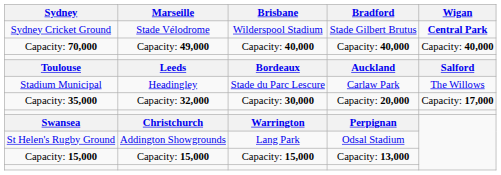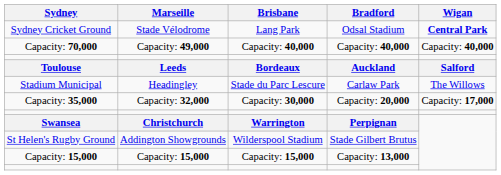Sydney Cricket Ground | Brisbane: Wilderspool Stadium -> Lang Park
Sydney Cricket Ground | Bradford: Stade Gilbert Brutus -> Odsal Stadium
St Helen's Rugby Ground | Brisbane: Lang Park -> Wilderspool Stadium
St Helen's Rugby Ground | Bradford: Odsal Stadium -> Stade Gilbert Brutus
